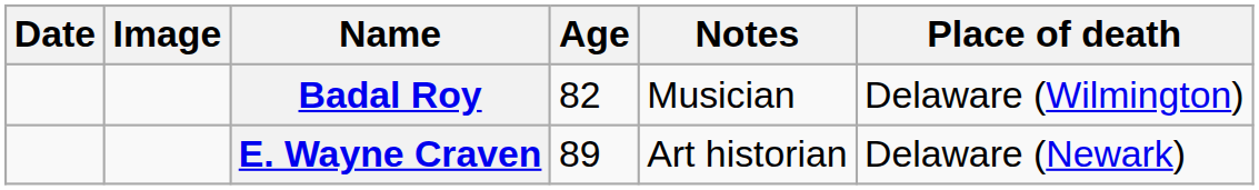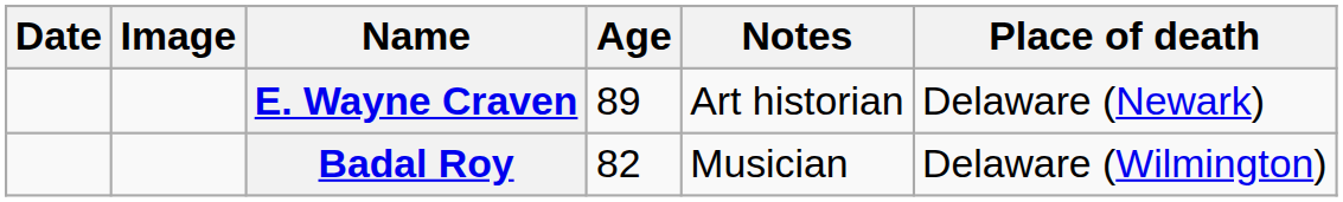rows swapped: E. Wayne Craven <-> Badal Roy
